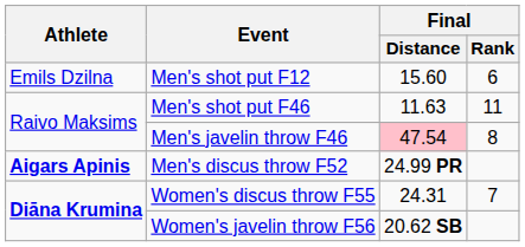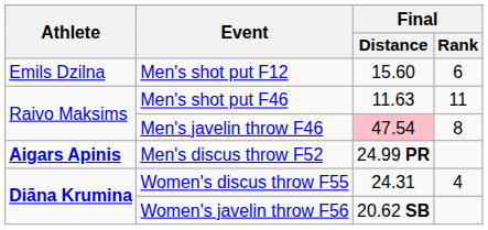Women's discus throw F55 | Final / Rank: 7 -> 4
